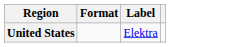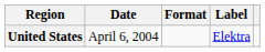+ column: Date | April 6, 2004
